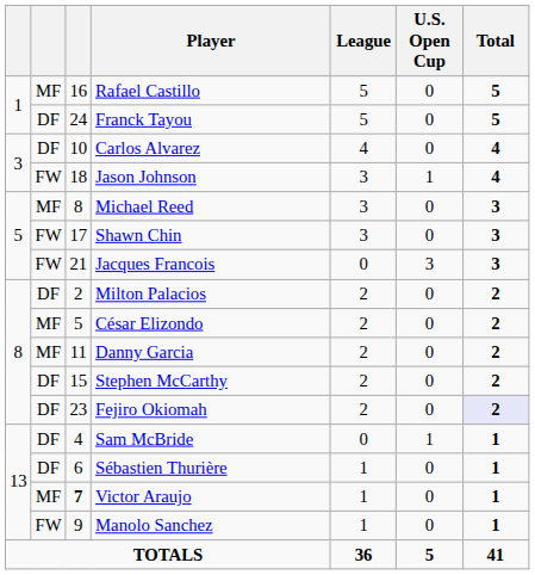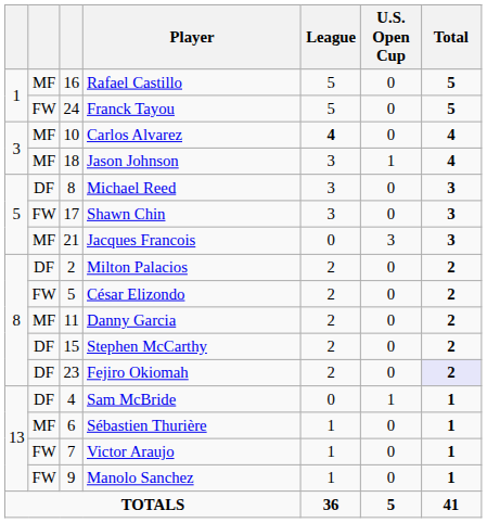Franck Tayou | column 2: DF -> FW
Carlos Alvarez | column 2: DF -> MF
Carlos Alvarez | League: normal -> bold
Jason Johnson | column 2: FW -> MF
Michael Reed | column 2: MF -> DF
Jacques Francois | column 2: FW -> MF
César Elizondo | column 2: MF -> FW
Sébastien Thurière | column 2: DF -> MF
Victor Araujo | column 2: MF -> FW
Victor Araujo | column 3: bold -> normal
